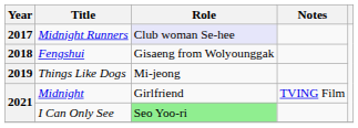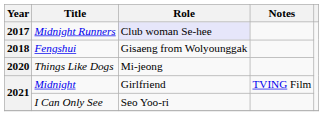Things Like Dogs | Year: 2019 -> 2020
I Can Only See | Role: lightgreen background -> no background
